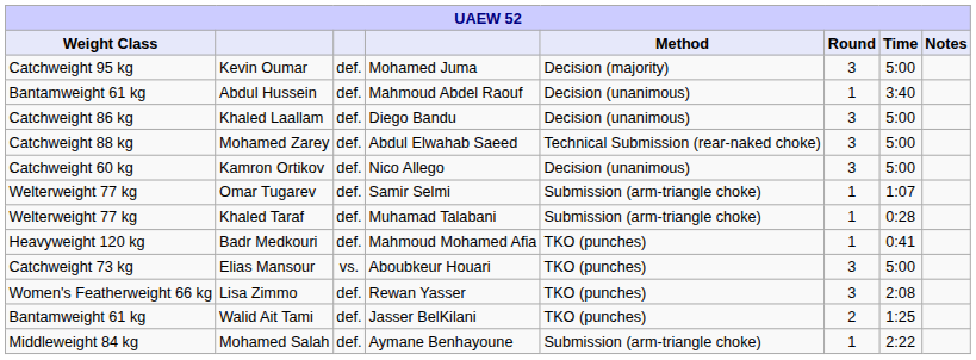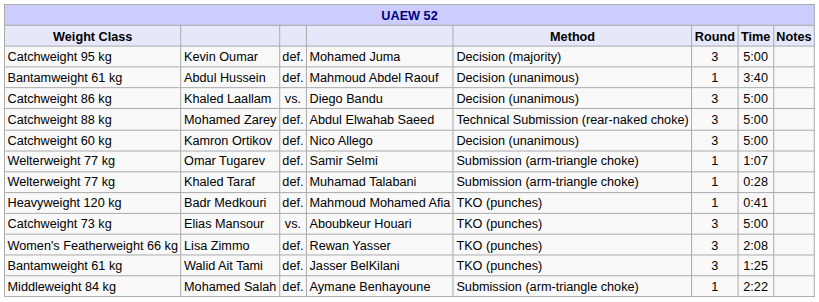Khaled Laallam | column 3: def. -> vs.
Walid Ait Tami | Round: 2 -> 3
